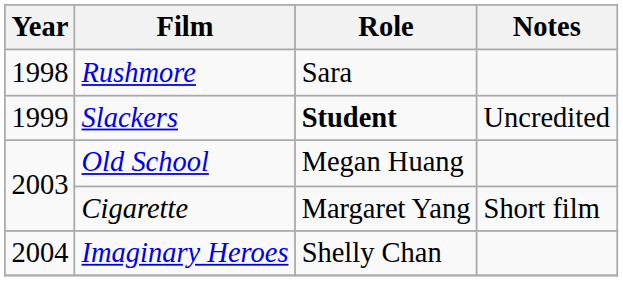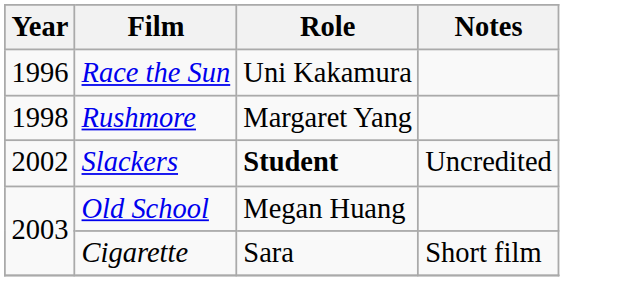+ row: 1996 | Race the Sun | Uni Kakamura
Rushmore | Role: Sara -> Margaret Yang
Slackers | Year: 1999 -> 2002
Cigarette | Role: Margaret Yang -> Sara
- row: 2004 | Imaginary Heroes | Shelly Chan
